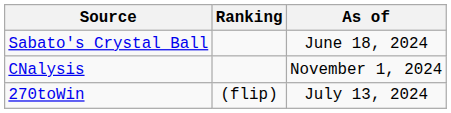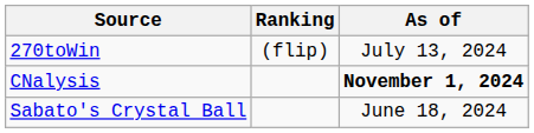rows swapped: 270toWin <-> Sabato's Crystal Ball
CNalysis | As of: normal -> bold
